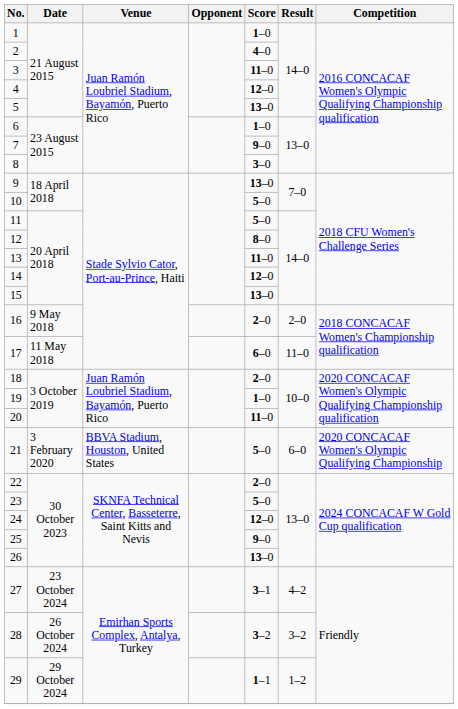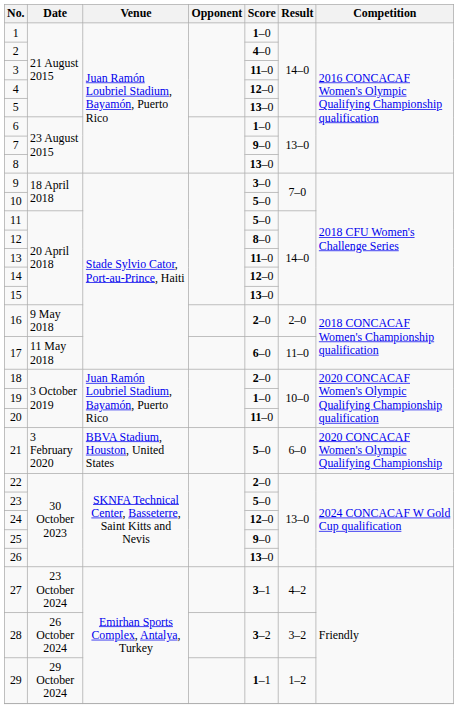8 | Score: 3–0 -> 13–0
9 | Score: 13–0 -> 3–0
